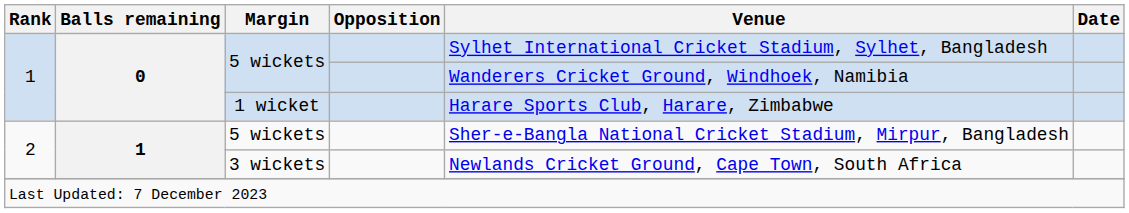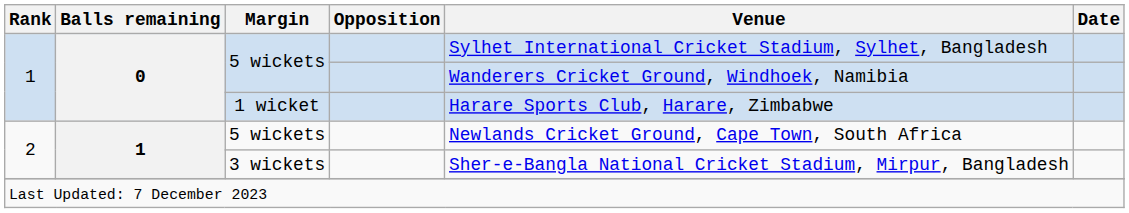2 / 5 wickets | Venue: Sher-e-Bangla National Cricket Stadium, Mirpur, Bangladesh -> Newlands Cricket Ground, Cape Town, South Africa
3 wickets | Venue: Newlands Cricket Ground, Cape Town, South Africa -> Sher-e-Bangla National Cricket Stadium, Mirpur, Bangladesh
